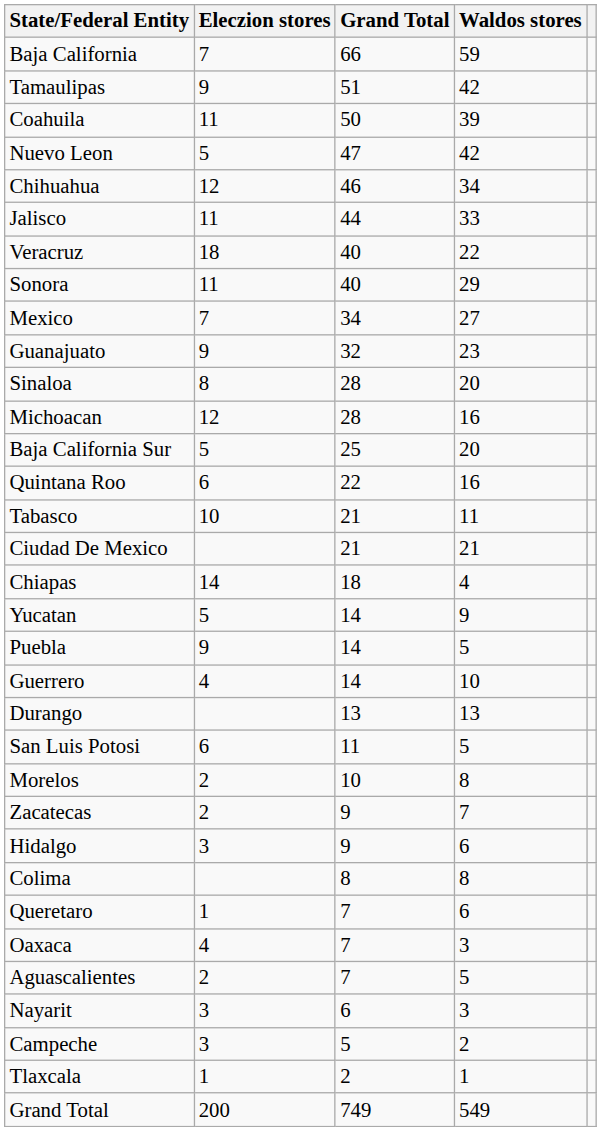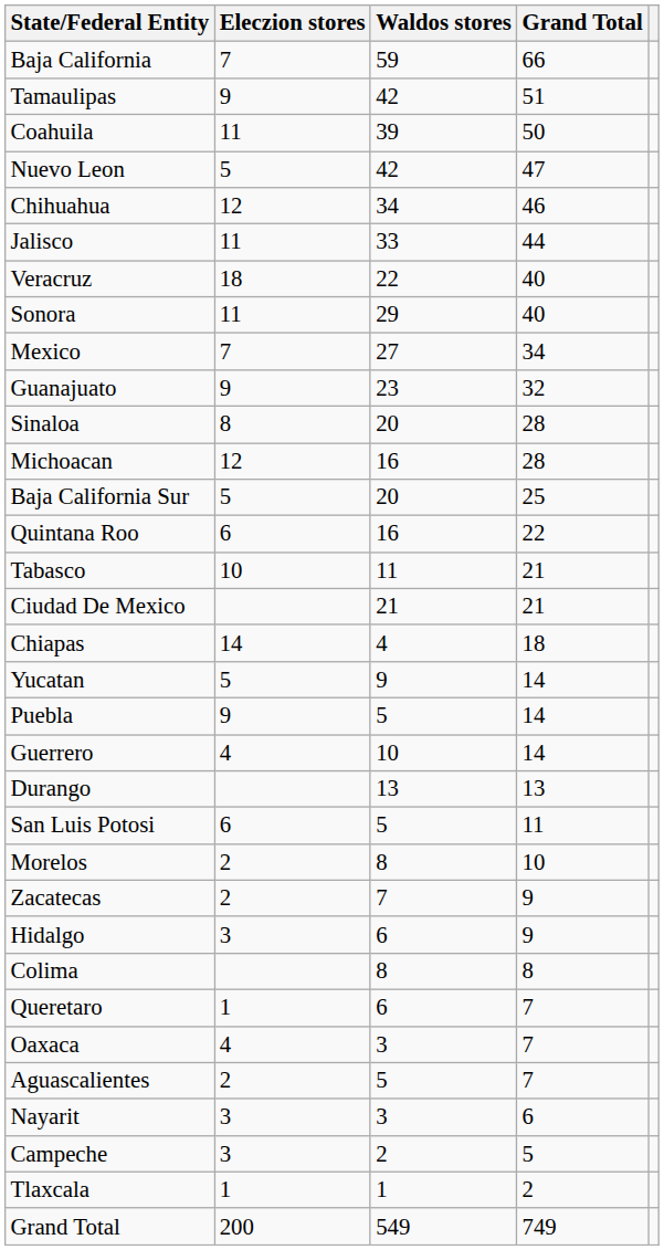columns swapped: Waldos stores <-> Grand Total
